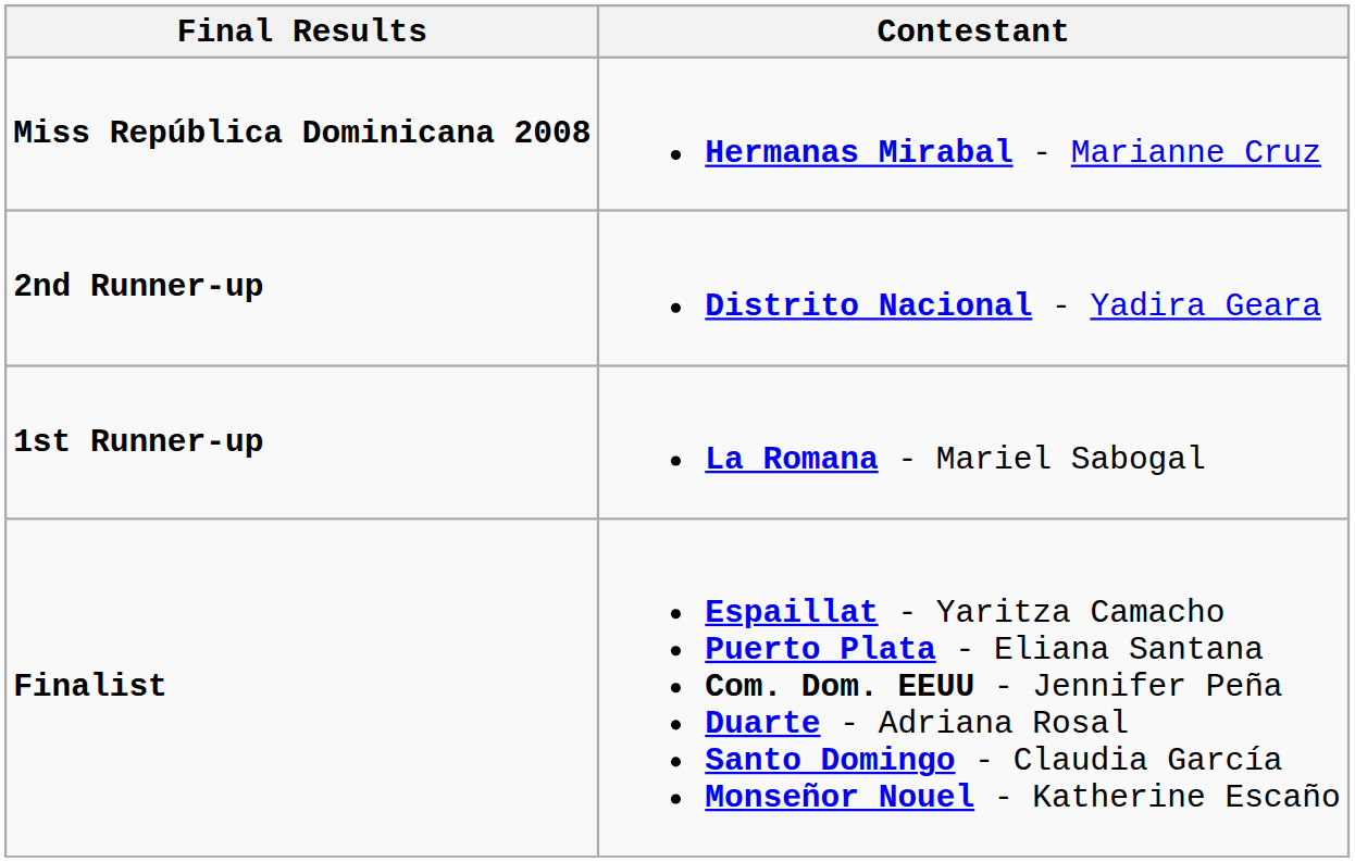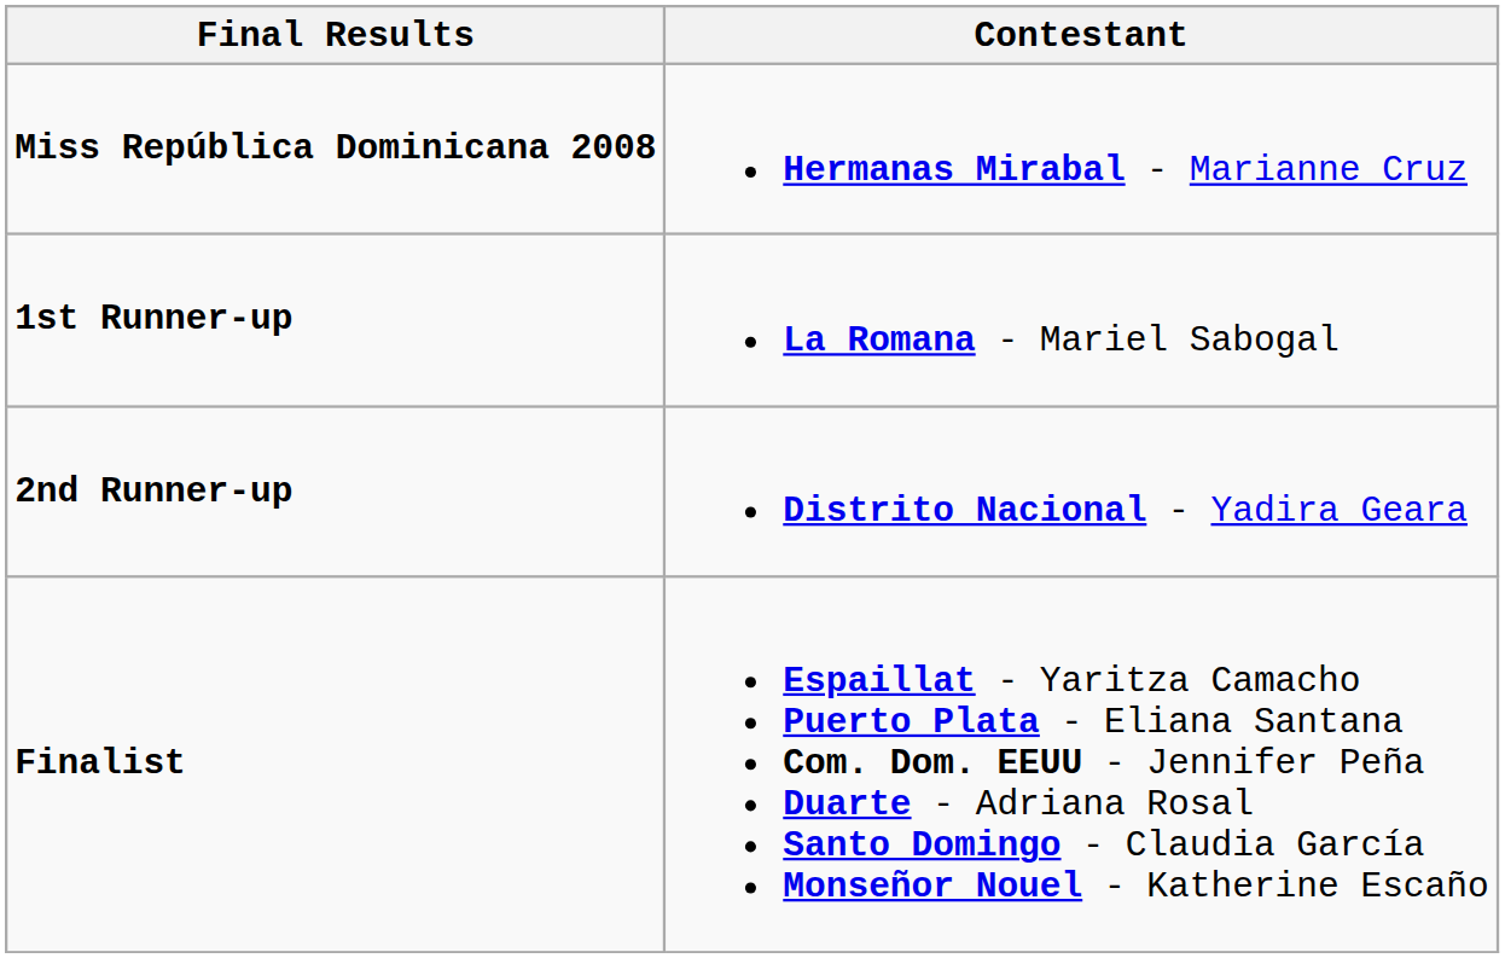rows swapped: 1st Runner-up <-> 2nd Runner-up
